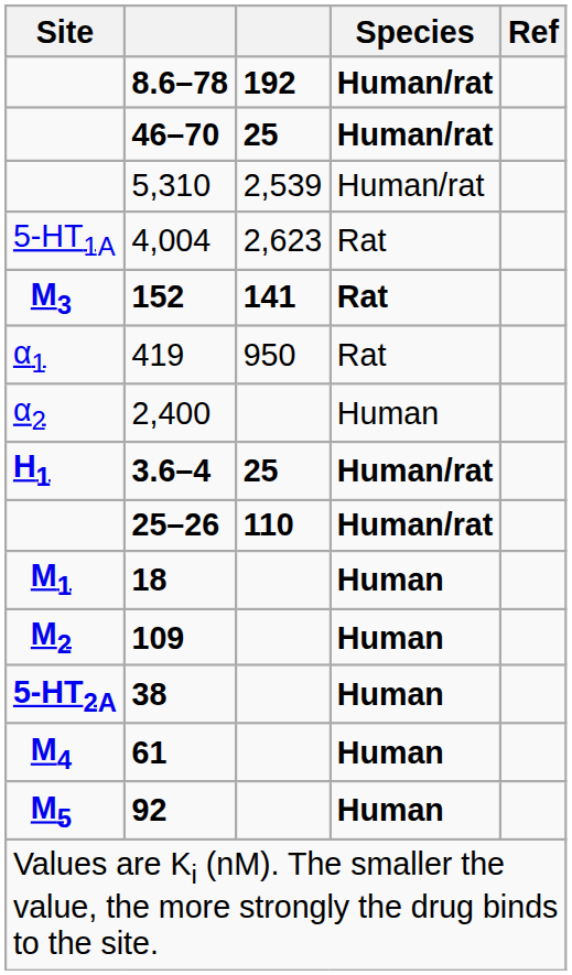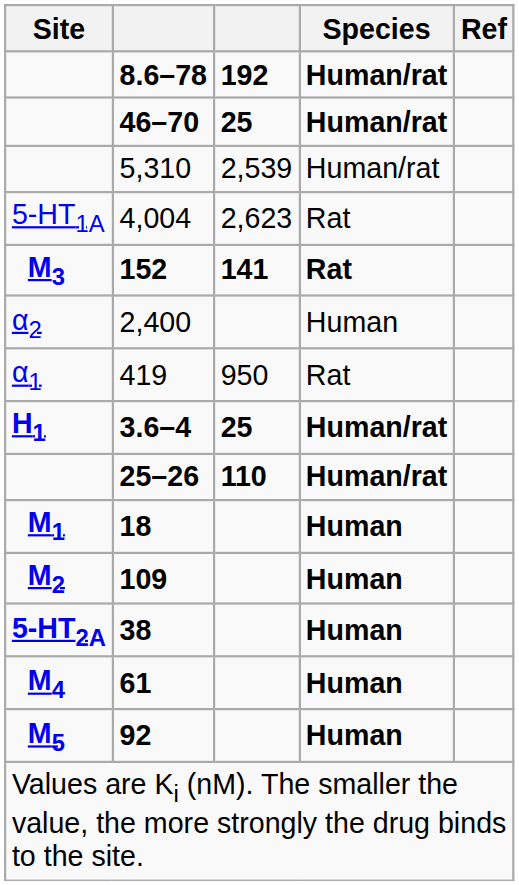rows swapped: 419 <-> 2,400
